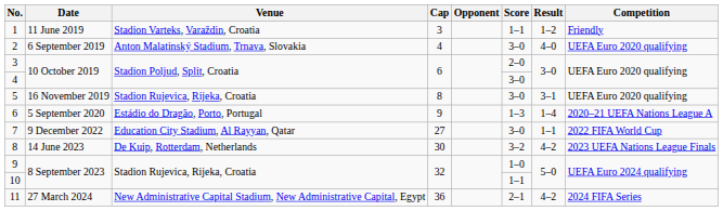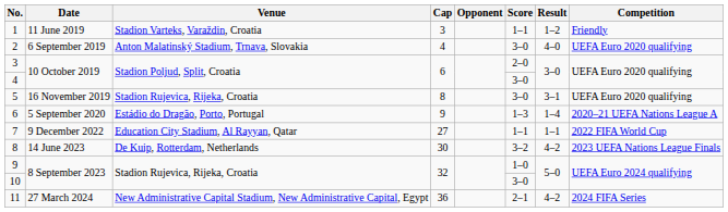7 | Score: 3–0 -> 1–1
10 | Score: 1–1 -> 3–0
